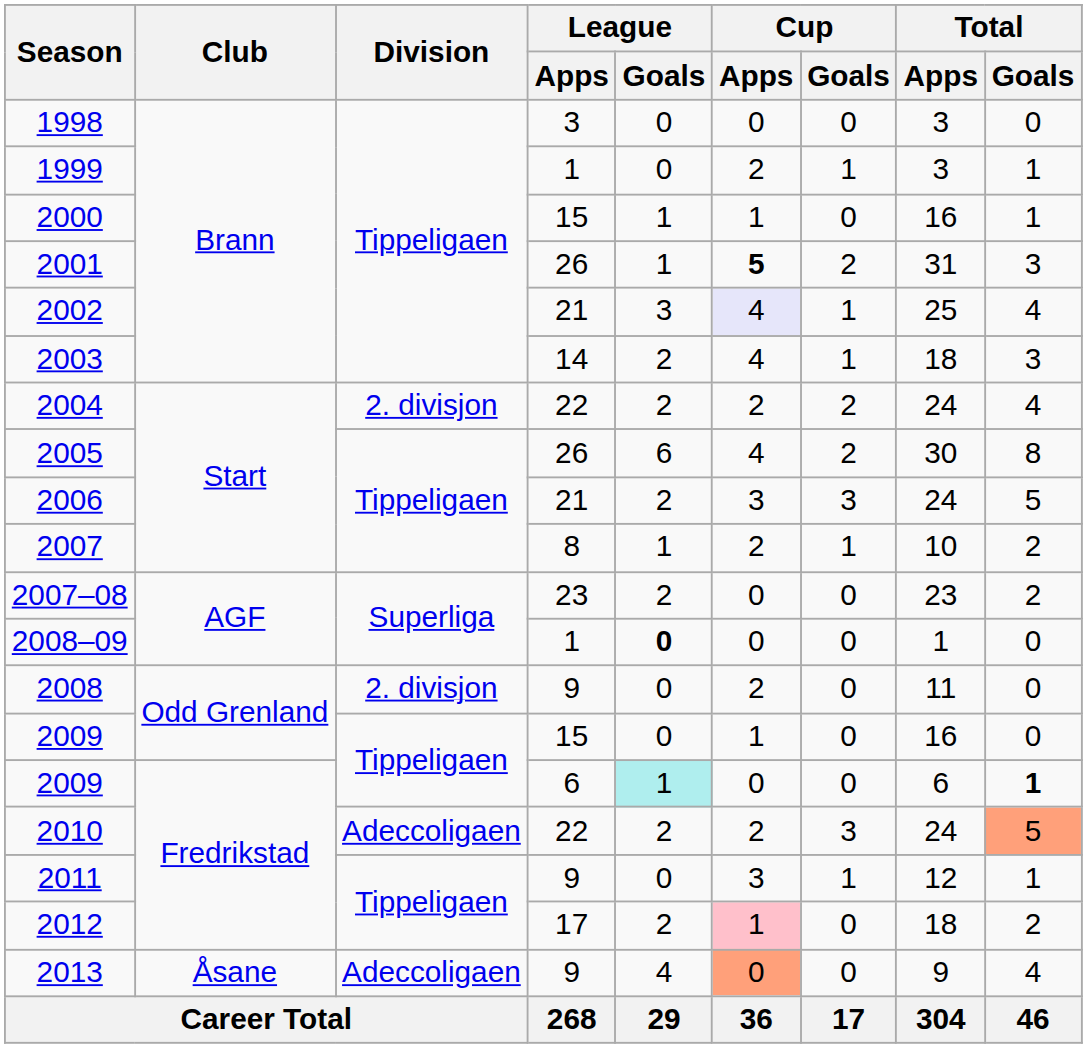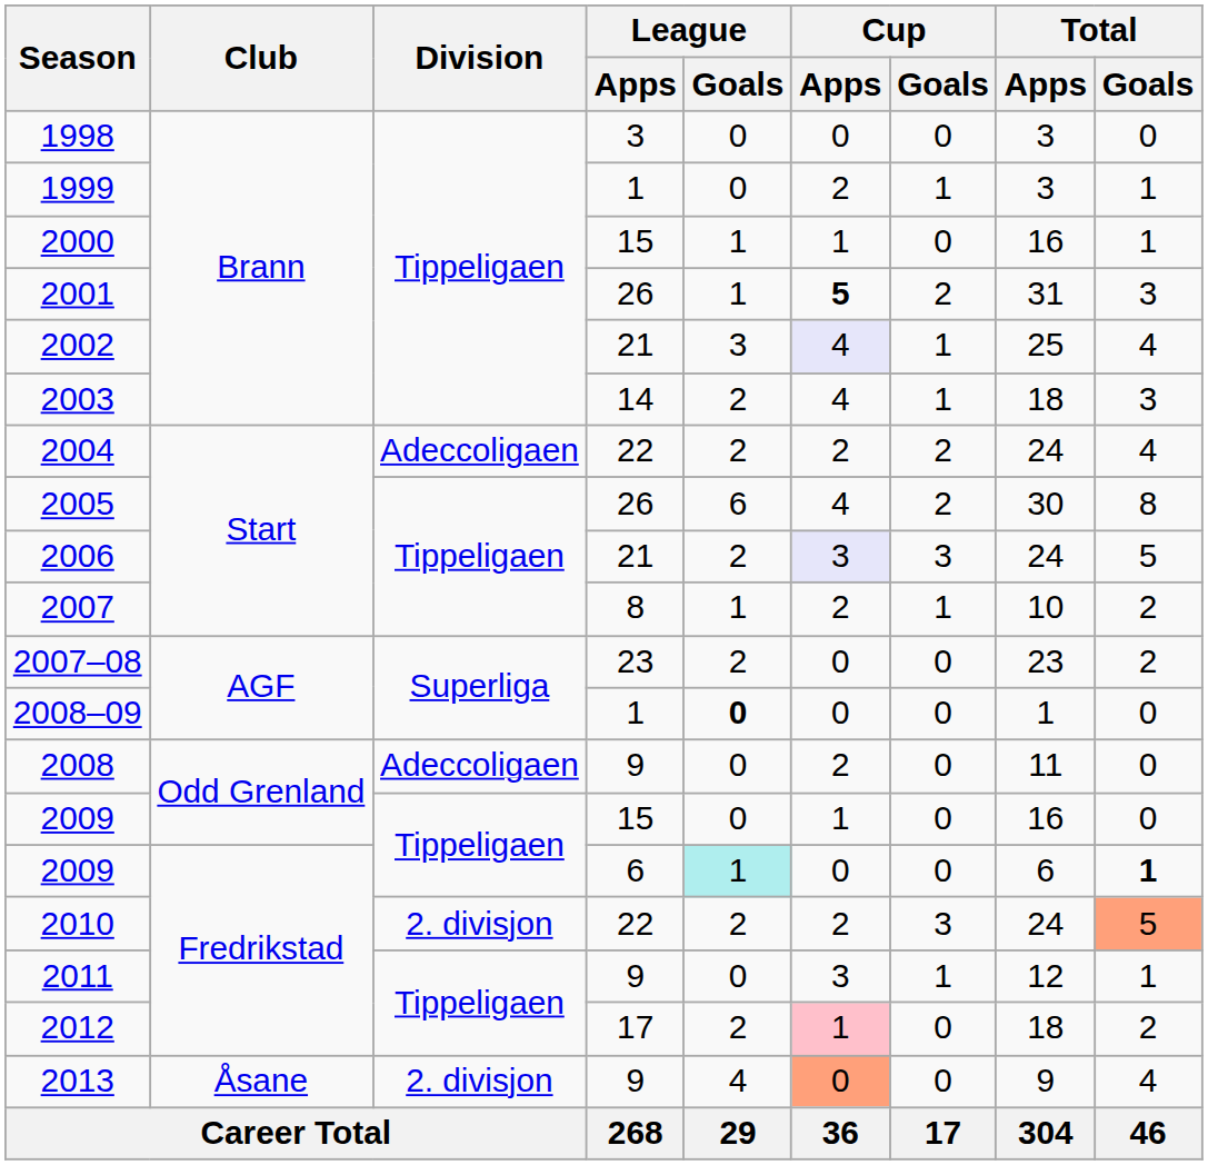2004 | Division: 2. divisjon -> Adeccoligaen
2006 | Cup / Apps: no background -> lavender background
2008 | Division: 2. divisjon -> Adeccoligaen
2010 | Division: Adeccoligaen -> 2. divisjon
2013 | Division: Adeccoligaen -> 2. divisjon
